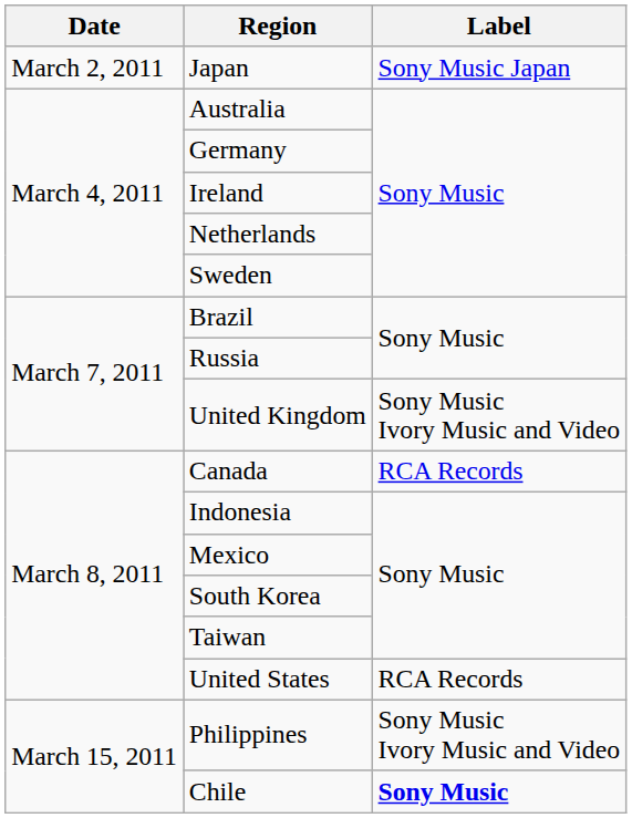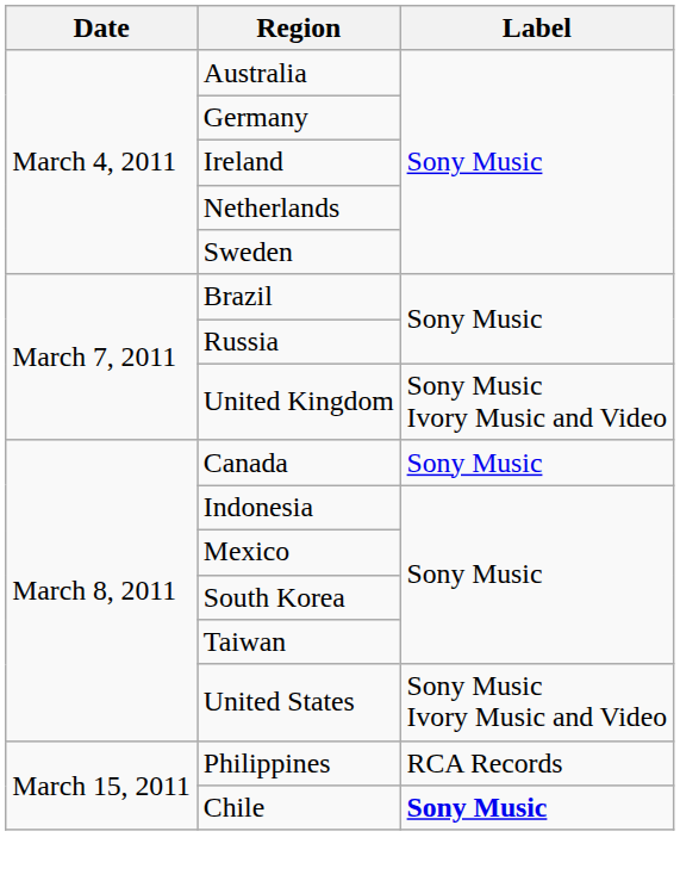- row: March 2, 2011 | Japan | Sony Music Japan
Canada | Label: RCA Records -> Sony Music
United States | Label: RCA Records -> Sony Music Ivory Music and Video
Philippines | Label: Sony Music Ivory Music and Video -> RCA Records
